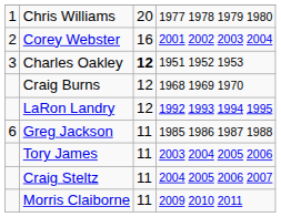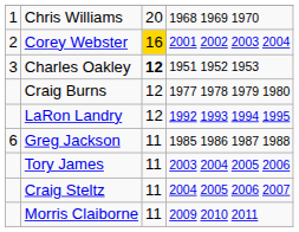Chris Williams | column 4: 1977 1978 1979 1980 -> 1968 1969 1970
Corey Webster | column 3: no background -> gold background
Craig Burns | column 4: 1968 1969 1970 -> 1977 1978 1979 1980
